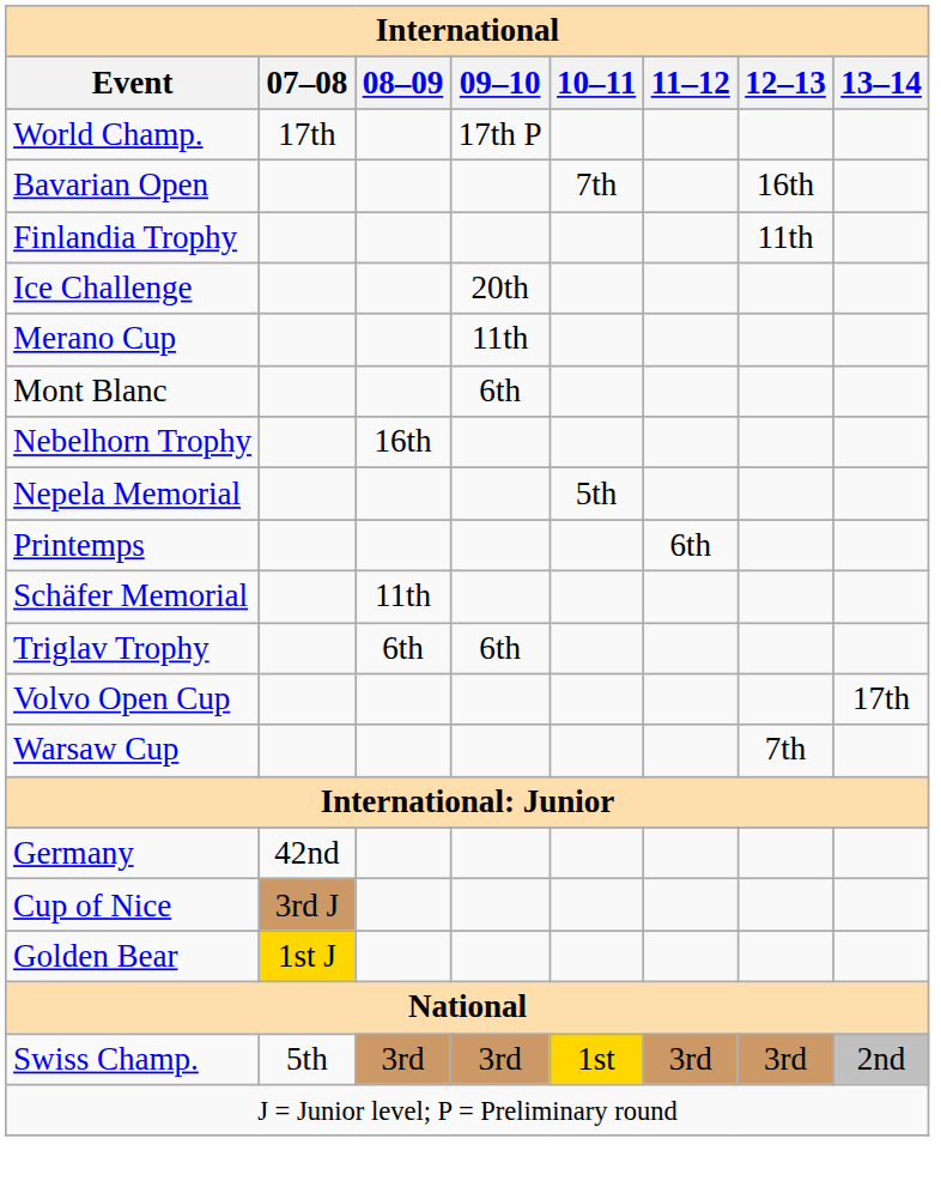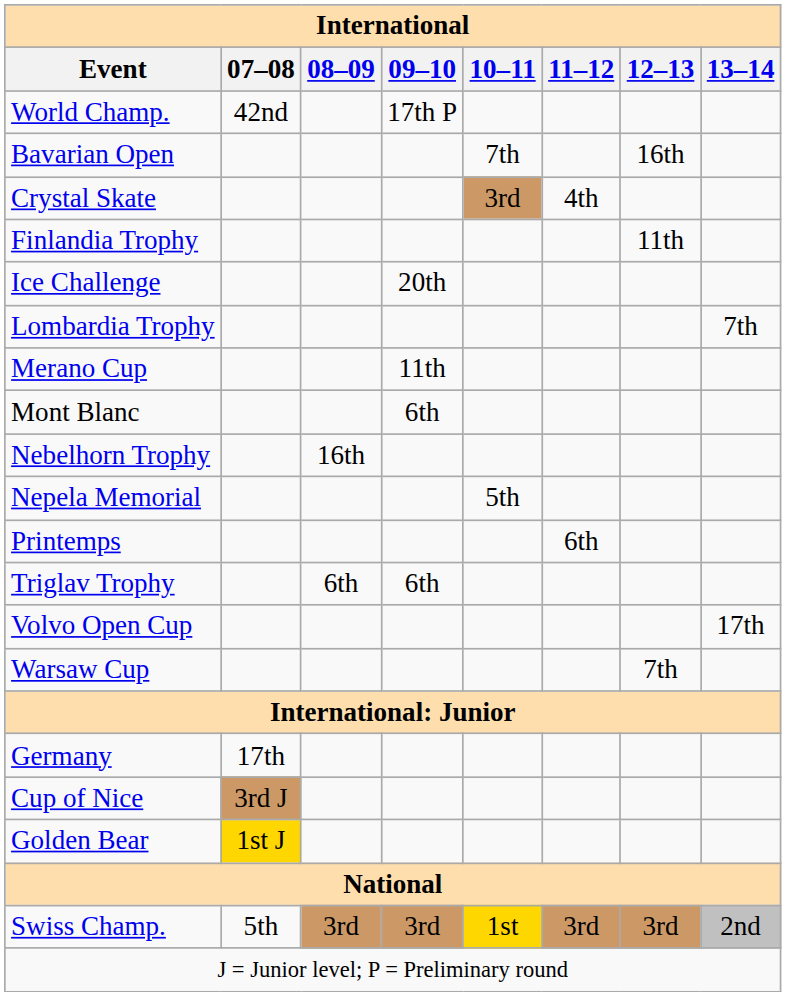World Champ. | 07–08: 17th -> 42nd
+ row: Crystal Skate | 3rd | 4th
+ row: Lombardia Trophy | 7th
- row: Schäfer Memorial | 11th
Germany | 07–08: 42nd -> 17th
